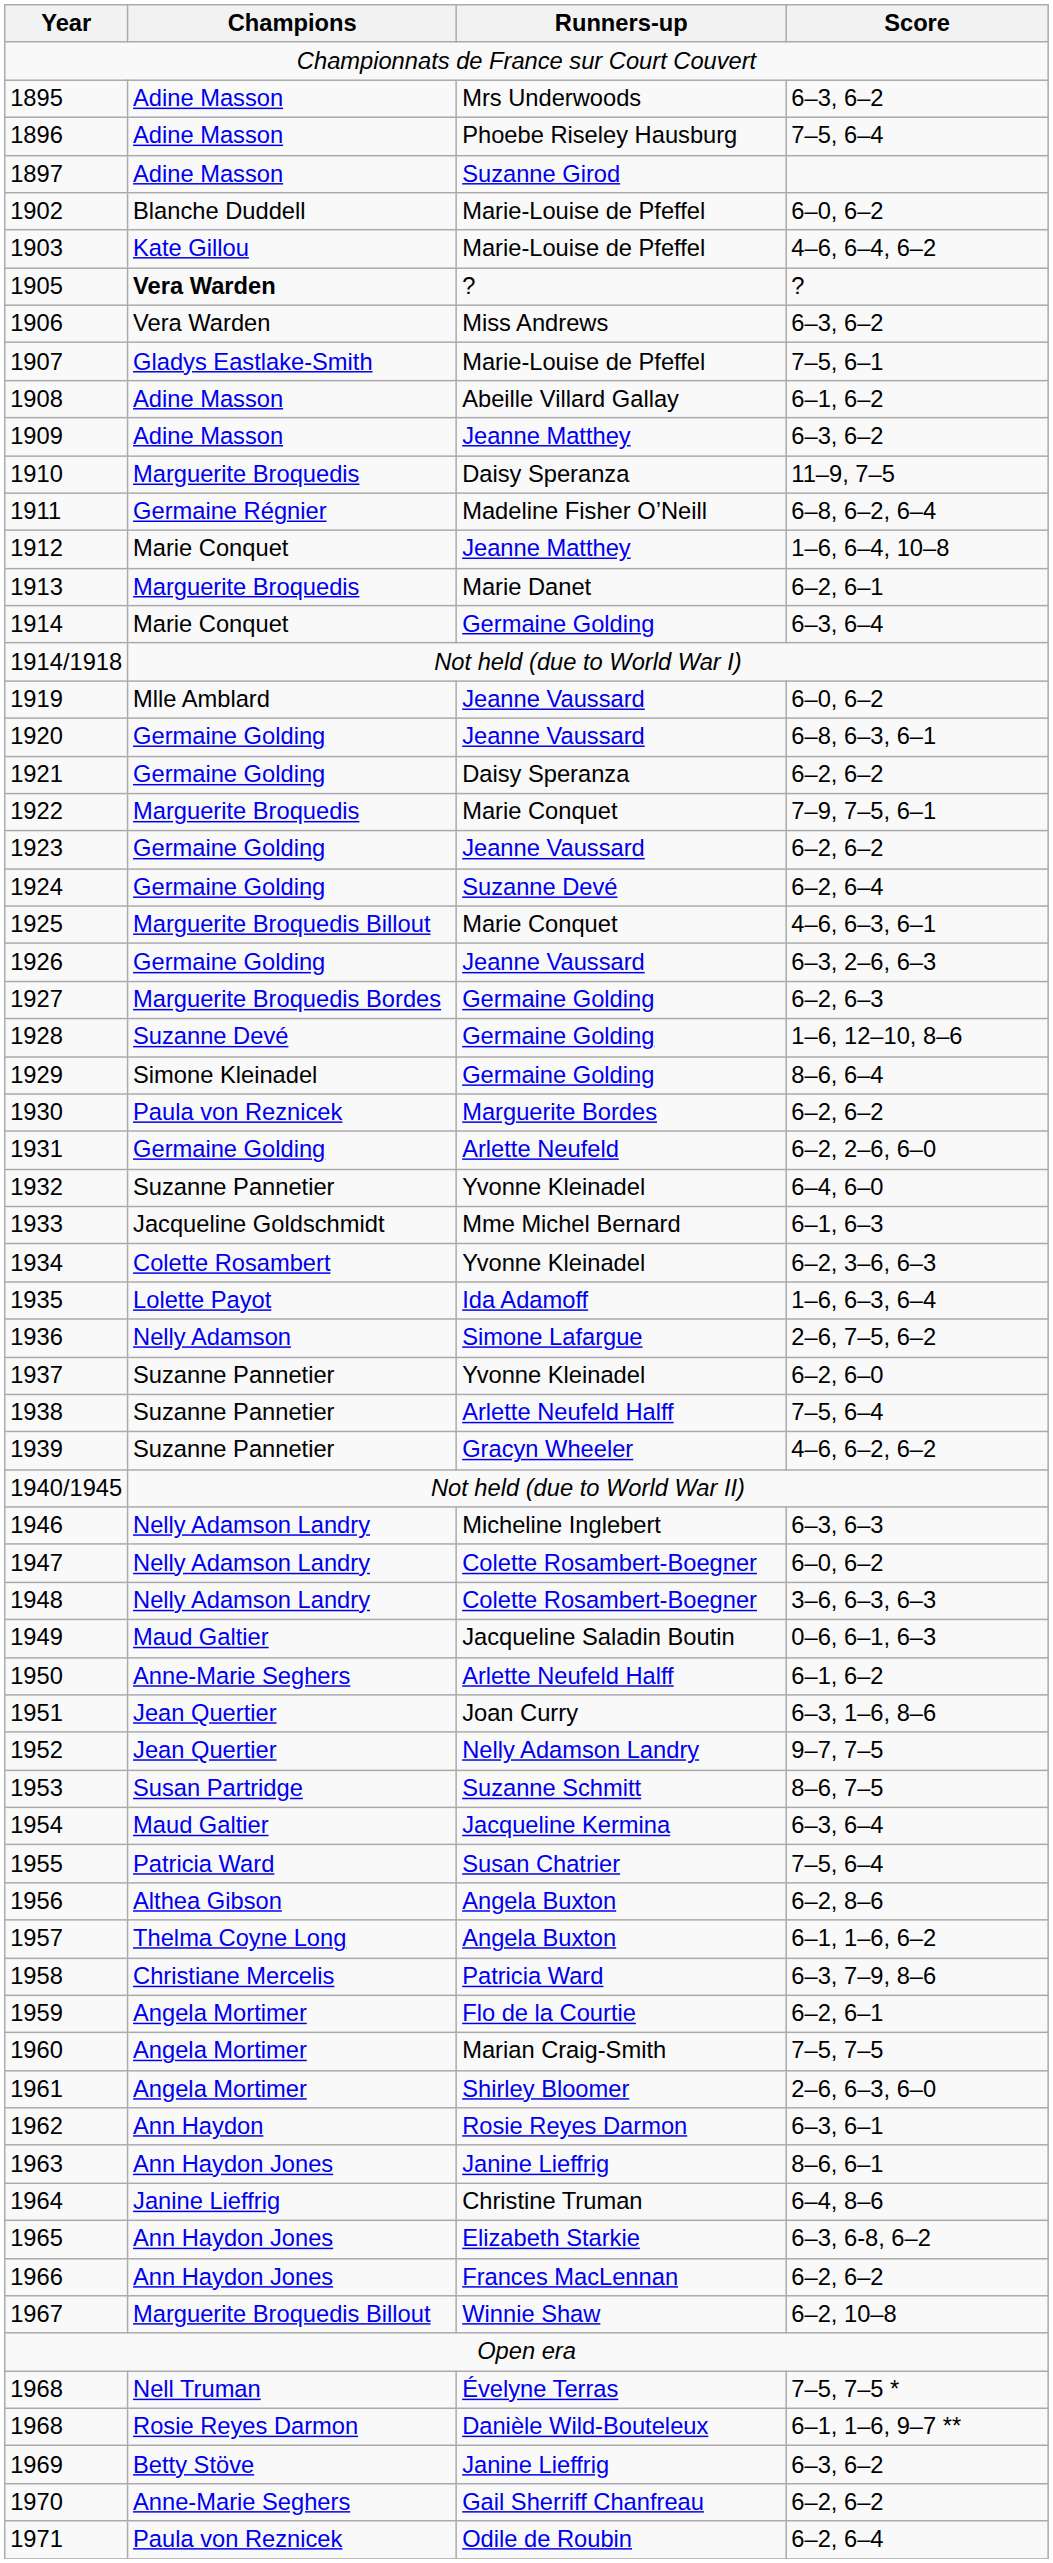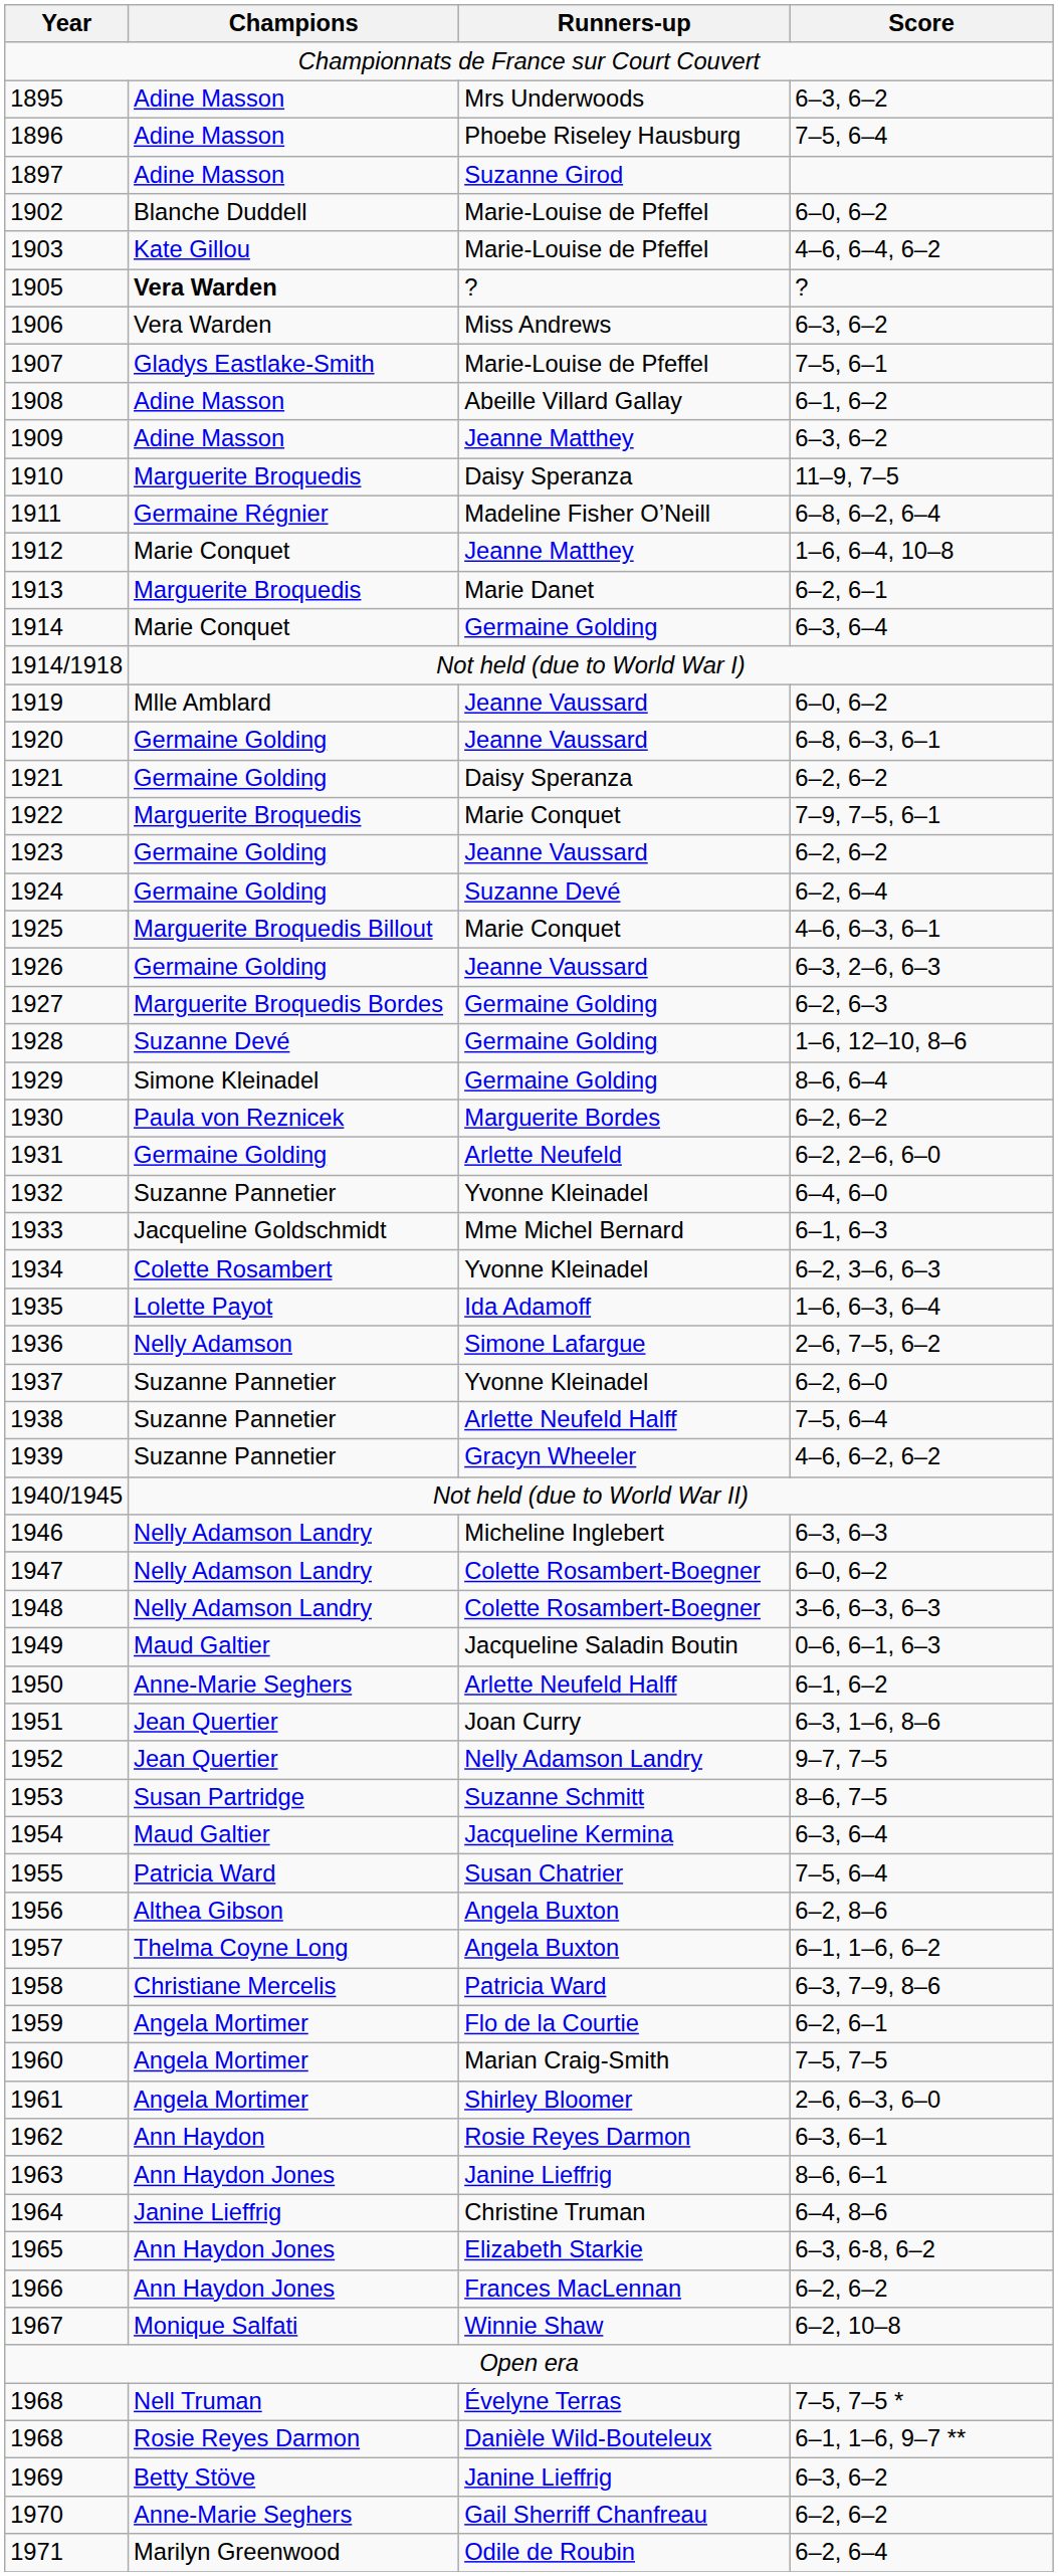1967 | Champions: Marguerite Broquedis Billout -> Monique Salfati
1971 | Champions: Paula von Reznicek -> Marilyn Greenwood
